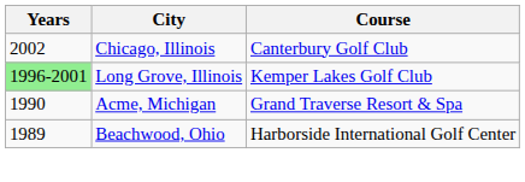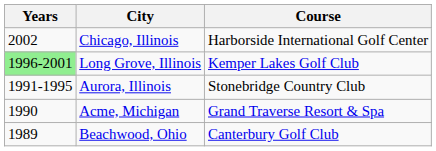Chicago, Illinois | Course: Canterbury Golf Club -> Harborside International Golf Center
+ row: 1991-1995 | Aurora, Illinois | Stonebridge Country Club
Beachwood, Ohio | Course: Harborside International Golf Center -> Canterbury Golf Club
